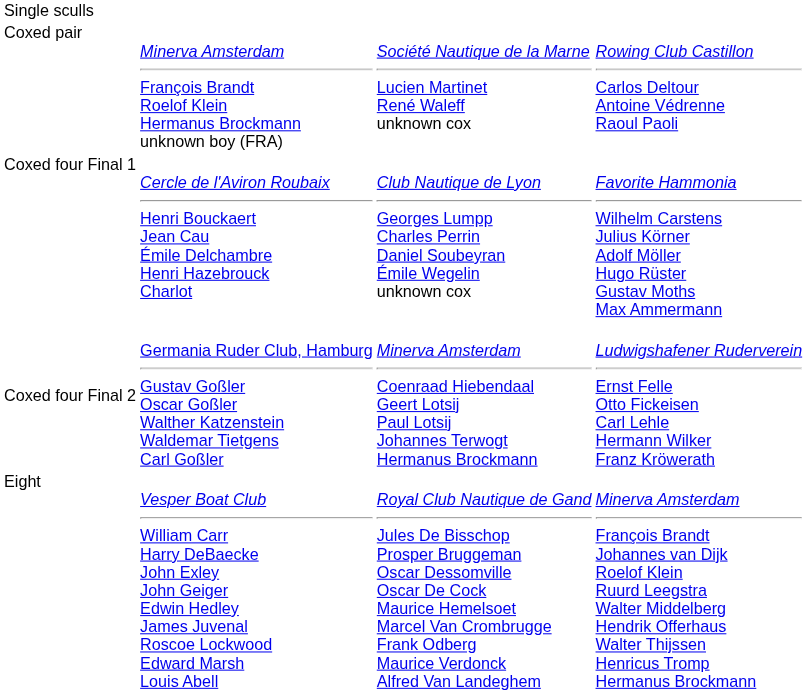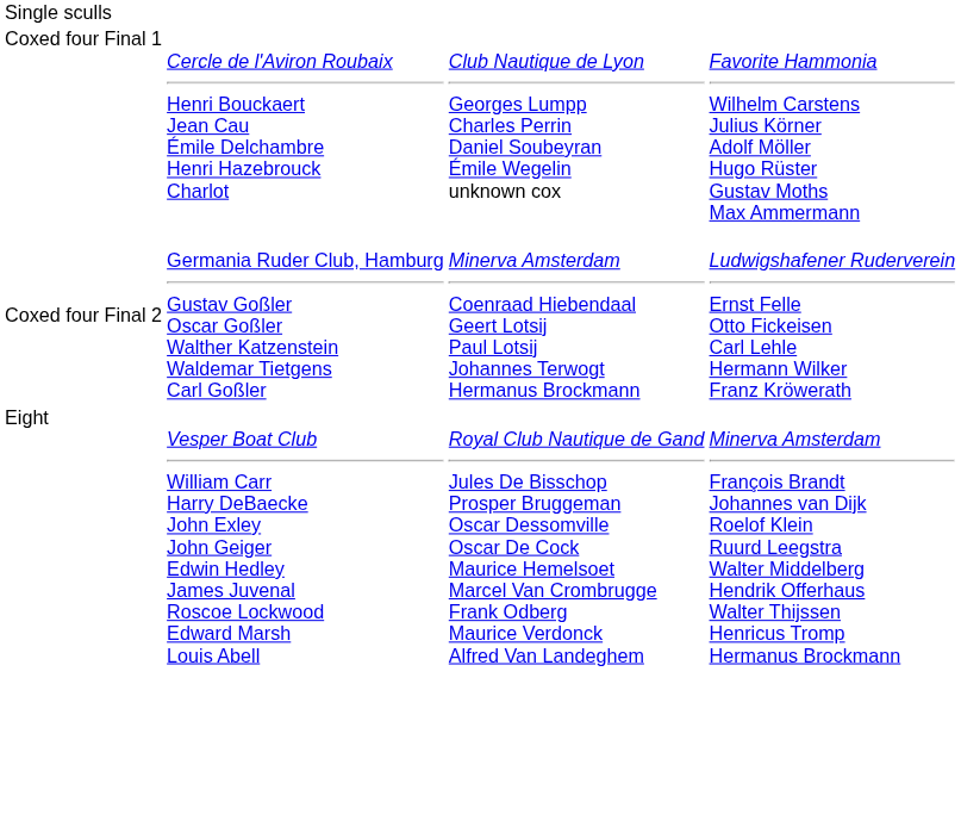- row: Coxed pair | Minerva Amsterdam François Brandt Roelof Klein Hermanus Brockmann unknown boy (FRA) | Société Nautique de la Marne Lucien Martinet René Waleff unknown cox | Rowing Club Castillon Carlos Deltour Antoine Védrenne Raoul Paoli
